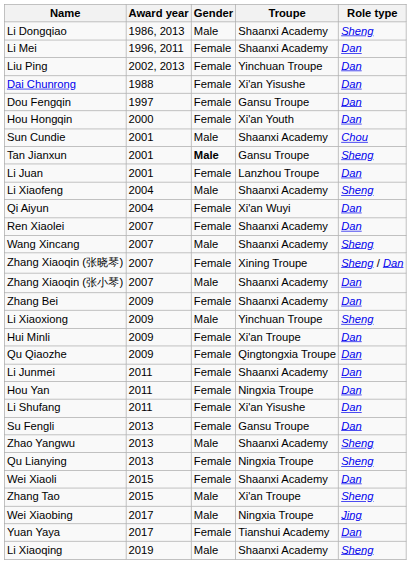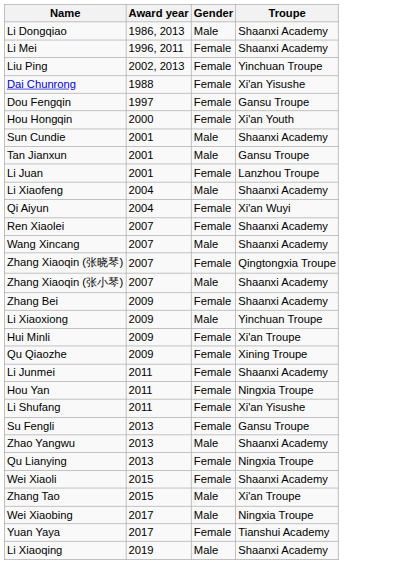- column: Role type | Sheng | Dan | Dan | Dan | Dan | Dan | Chou | Sheng | Dan | Sheng | Dan | Dan | Sheng | Sheng / Dan | Dan | Dan | Sheng | Dan | Dan | Dan | Dan | Dan | Dan | Sheng | Sheng | Dan | Sheng | Jing | Dan | Sheng
Tan Jianxun | Gender: bold -> normal
Zhang Xiaoqin (张晓琴) | Troupe: Xining Troupe -> Qingtongxia Troupe
Qu Qiaozhe | Troupe: Qingtongxia Troupe -> Xining Troupe
